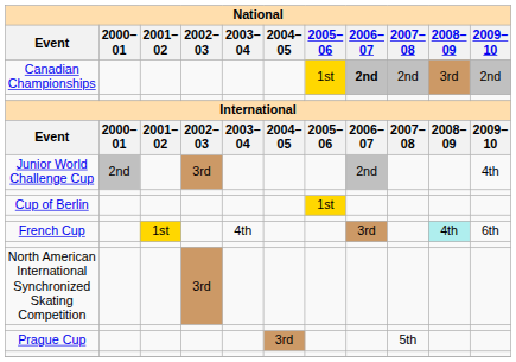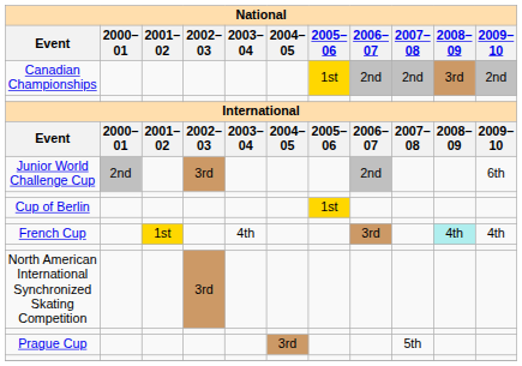Canadian Championships | 2006–07: bold -> normal
Junior World Challenge Cup | 2009–10: 4th -> 6th
French Cup | 2009–10: 6th -> 4th
